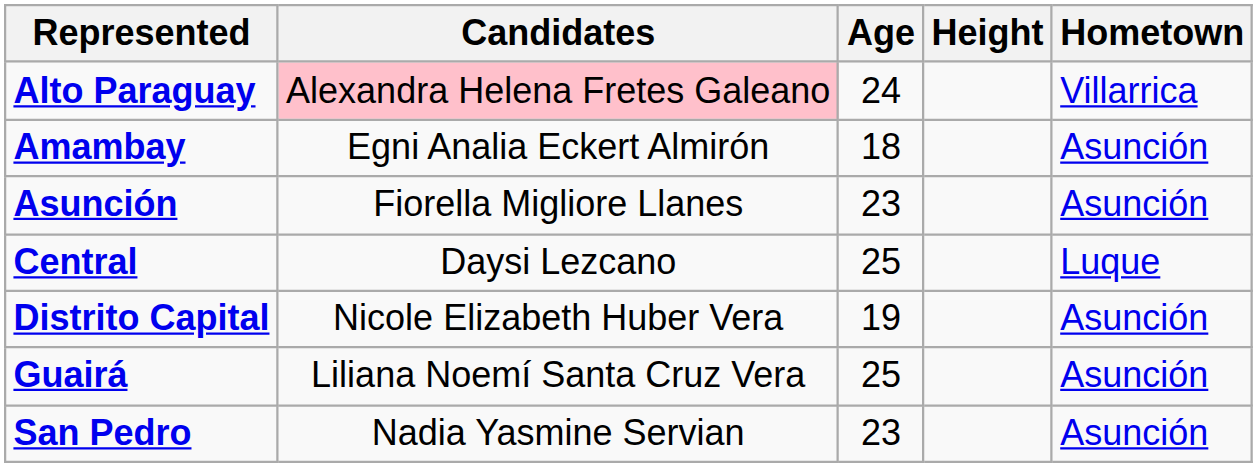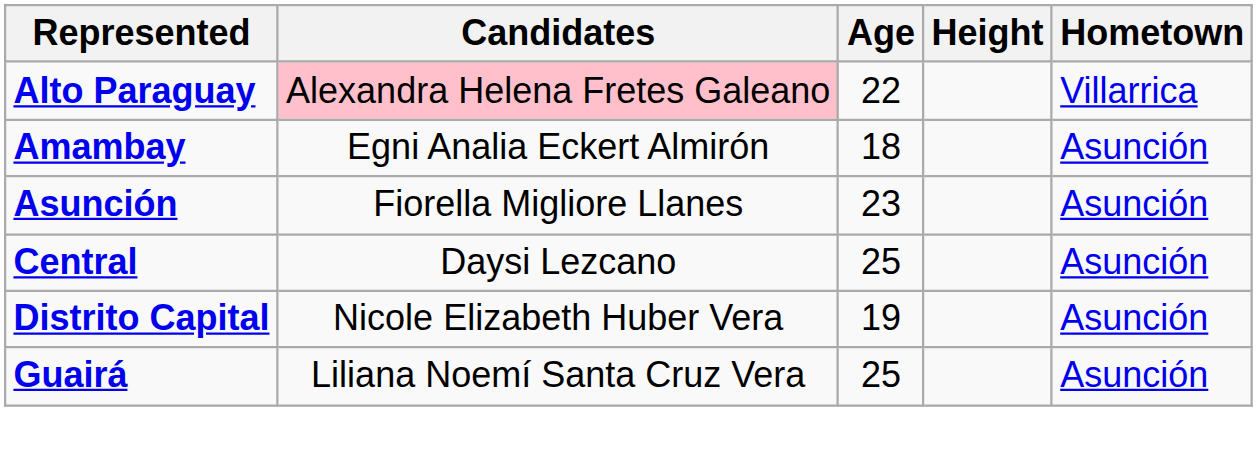Alto Paraguay | Age: 24 -> 22
Central | Hometown: Luque -> Asunción
- row: San Pedro | Nadia Yasmine Servian | 23 | Asunción
